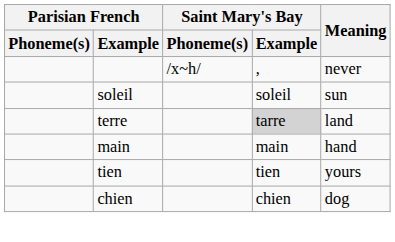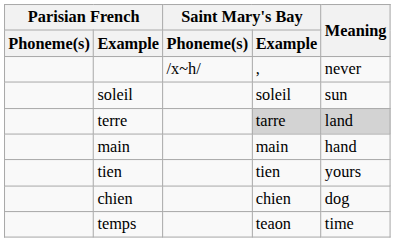terre | Meaning: no background -> lightgrey background
+ row: temps | teaon | time
